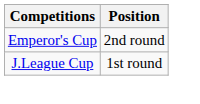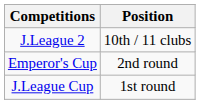+ row: J.League 2 | 10th / 11 clubs
